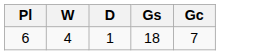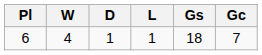+ column: L | 1
